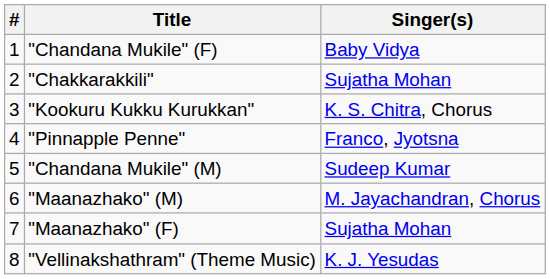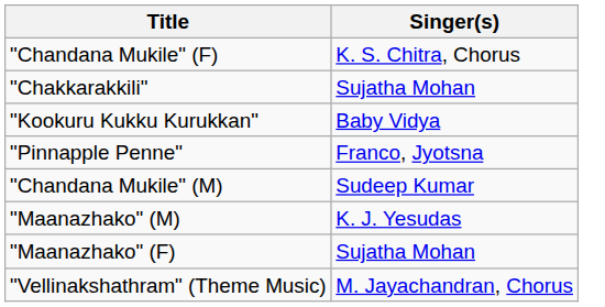- column: # | 1 | 2 | 3 | 4 | 5 | 6 | 7 | 8
"Chandana Mukile" (F) | Singer(s): Baby Vidya -> K. S. Chitra, Chorus
"Kookuru Kukku Kurukkan" | Singer(s): K. S. Chitra, Chorus -> Baby Vidya
"Maanazhako" (M) | Singer(s): M. Jayachandran, Chorus -> K. J. Yesudas
"Vellinakshathram" (Theme Music) | Singer(s): K. J. Yesudas -> M. Jayachandran, Chorus
